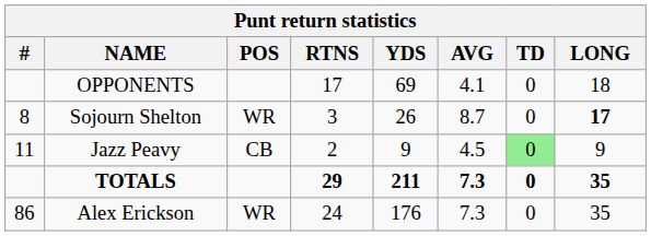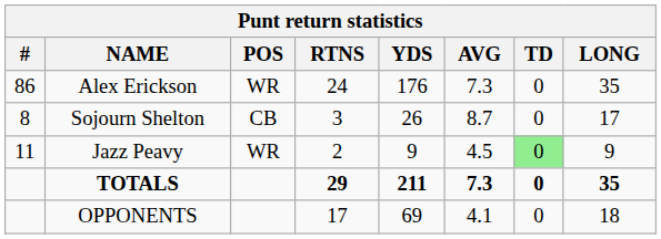rows swapped: Alex Erickson <-> OPPONENTS
Sojourn Shelton | POS: WR -> CB
Sojourn Shelton | LONG: bold -> normal
Jazz Peavy | POS: CB -> WR
